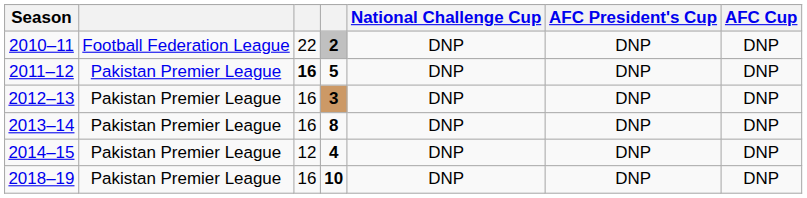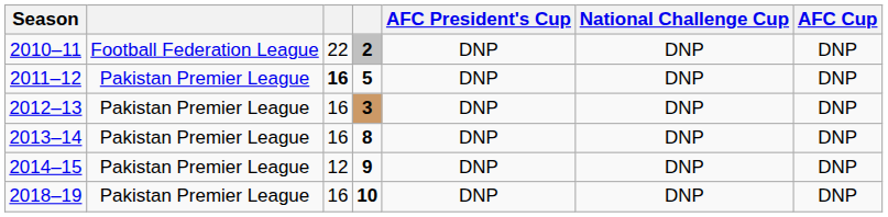columns swapped: National Challenge Cup <-> AFC President's Cup
2014–15 | column 4: 4 -> 9
